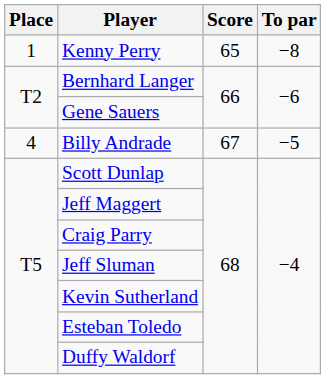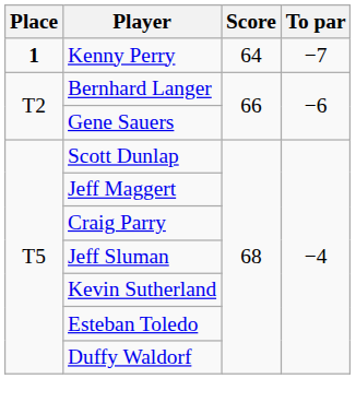Kenny Perry | Place: normal -> bold
Kenny Perry | Score: 65 -> 64
Kenny Perry | To par: −8 -> −7
- row: 4 | Billy Andrade | 67 | −5
